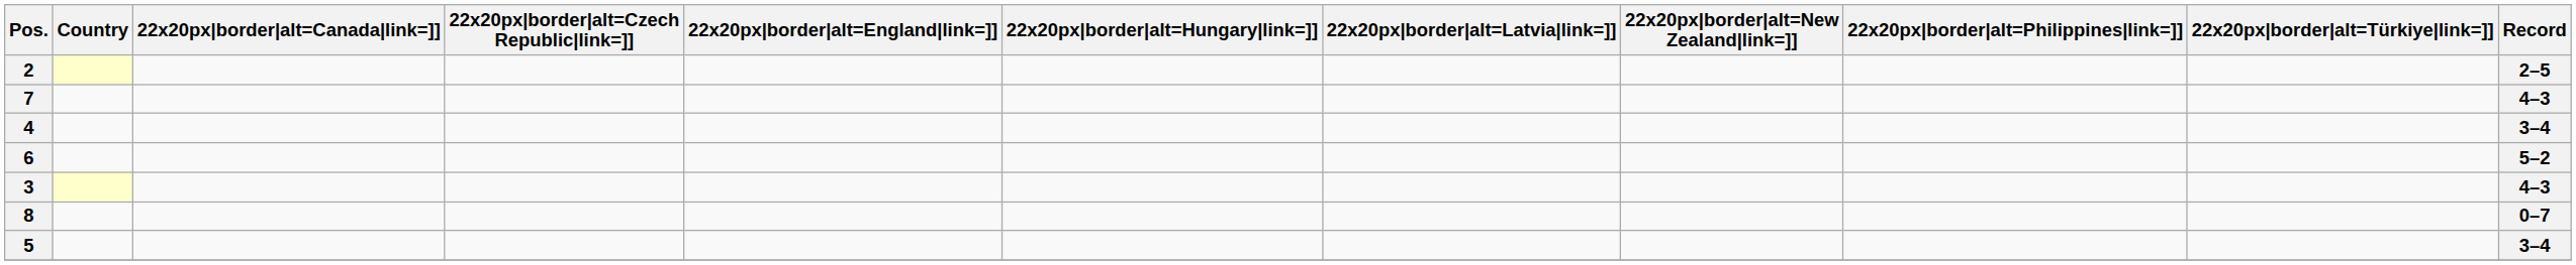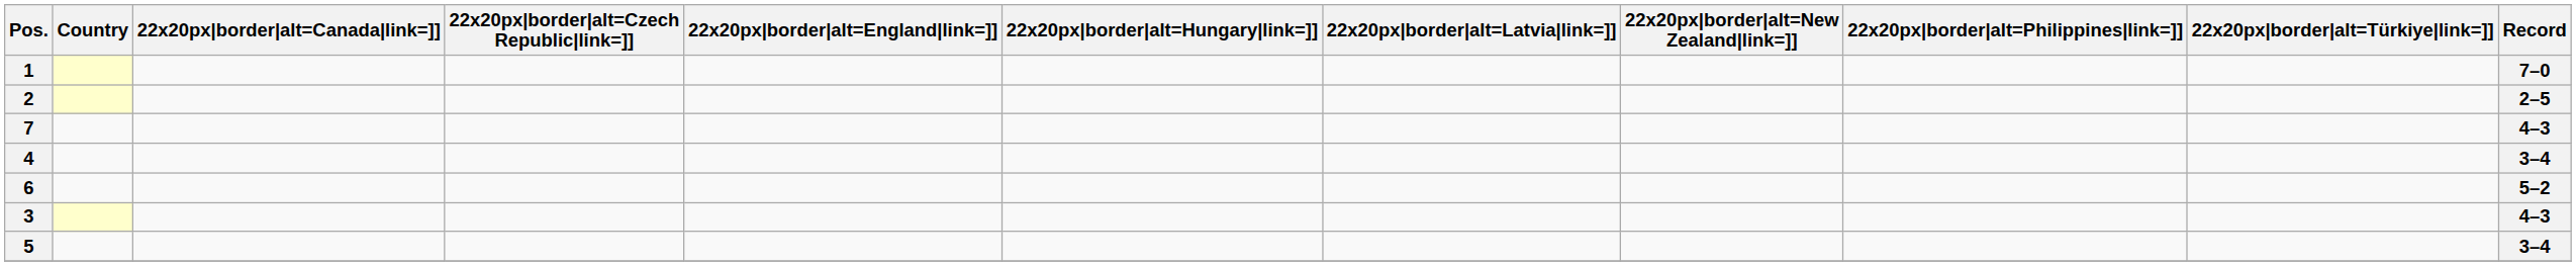+ row: 1 | 7–0
- row: 8 | 0–7
